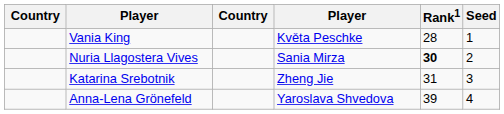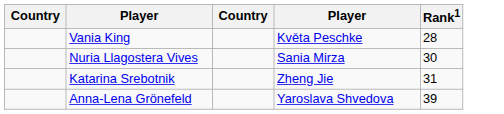- column: Seed | 1 | 2 | 3 | 4
Nuria Llagostera Vives | Rank1: bold -> normal
